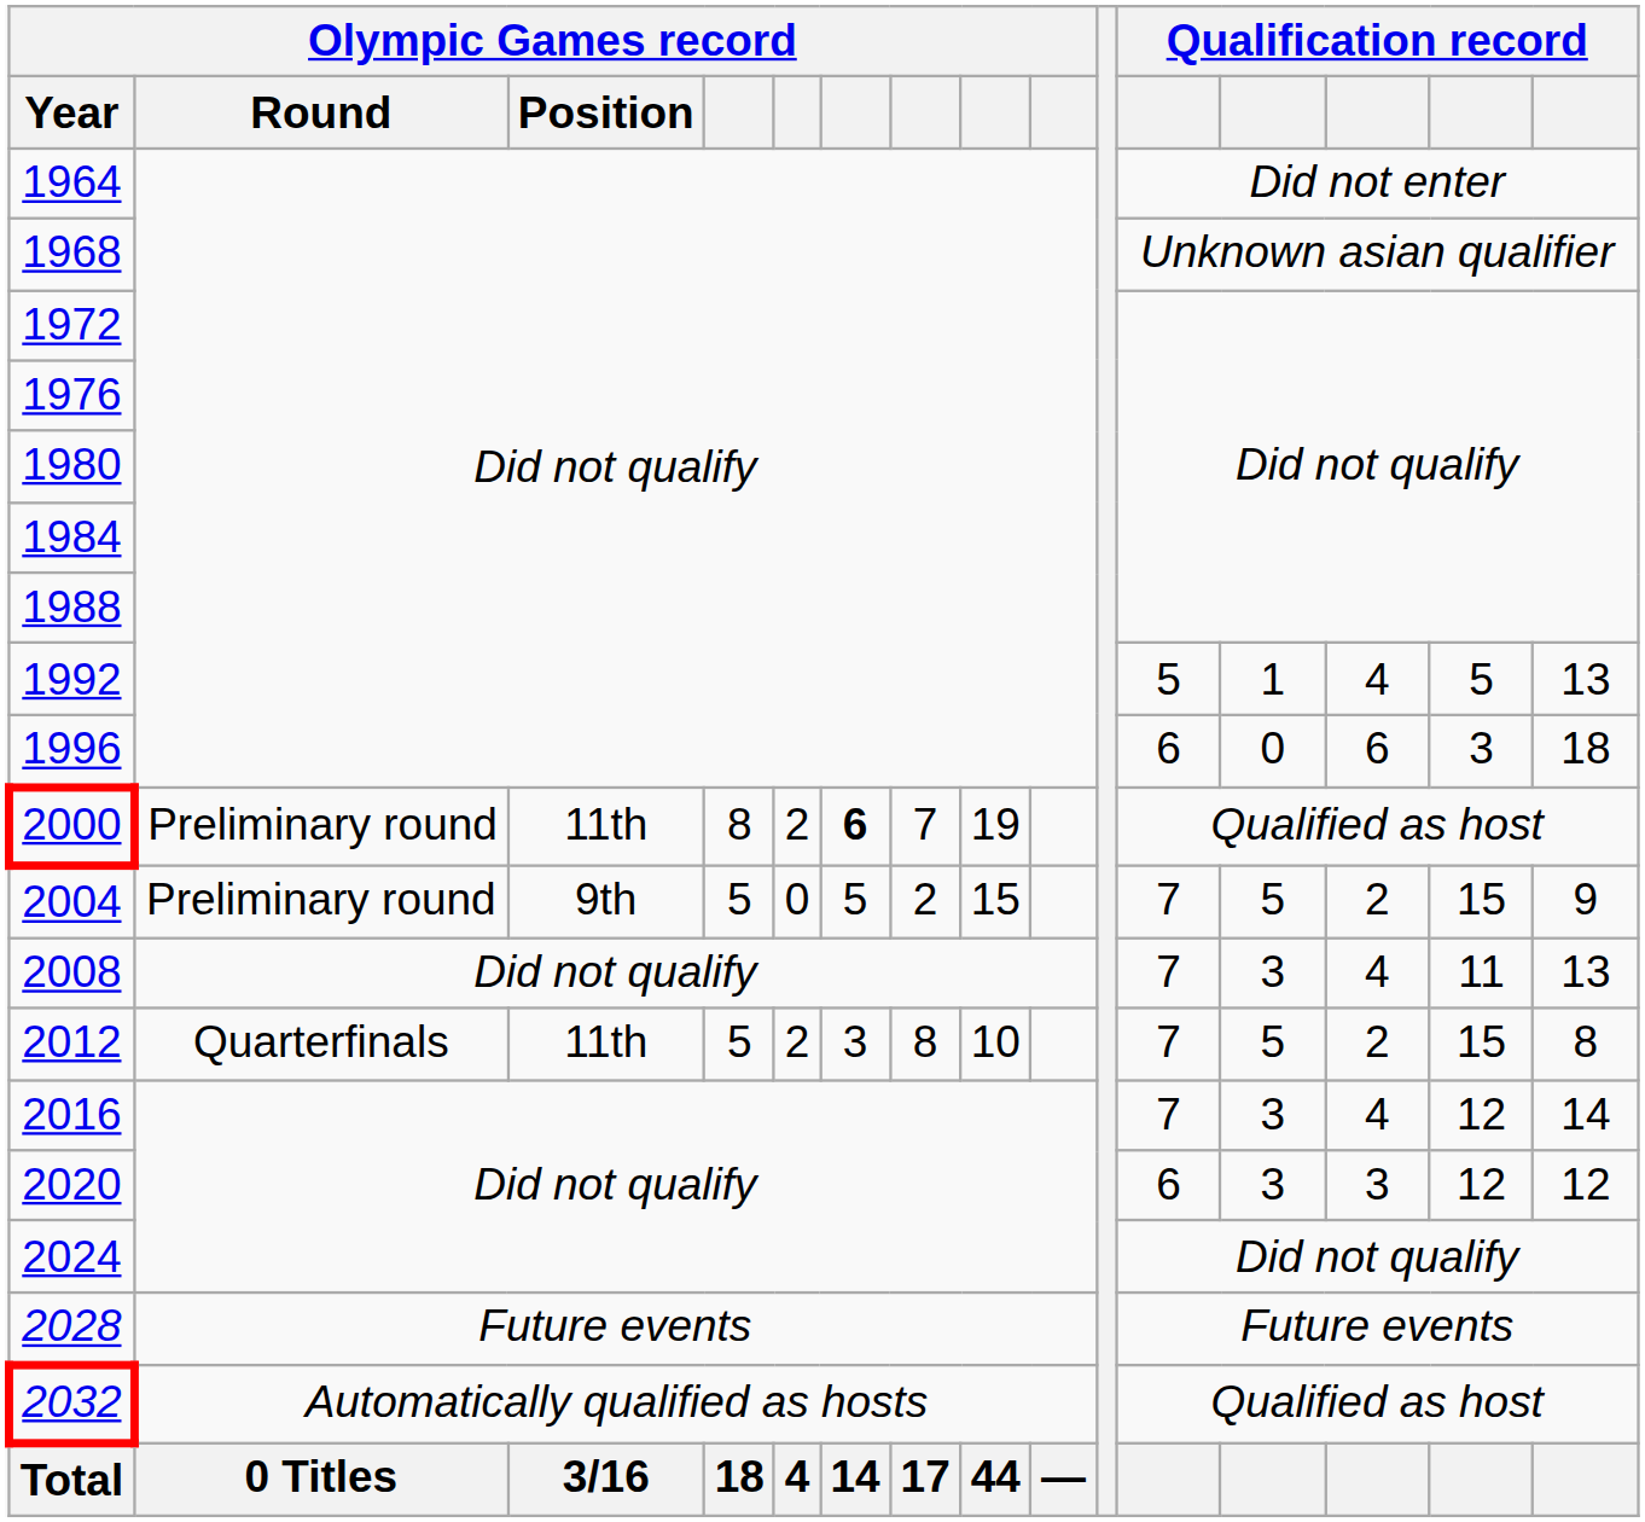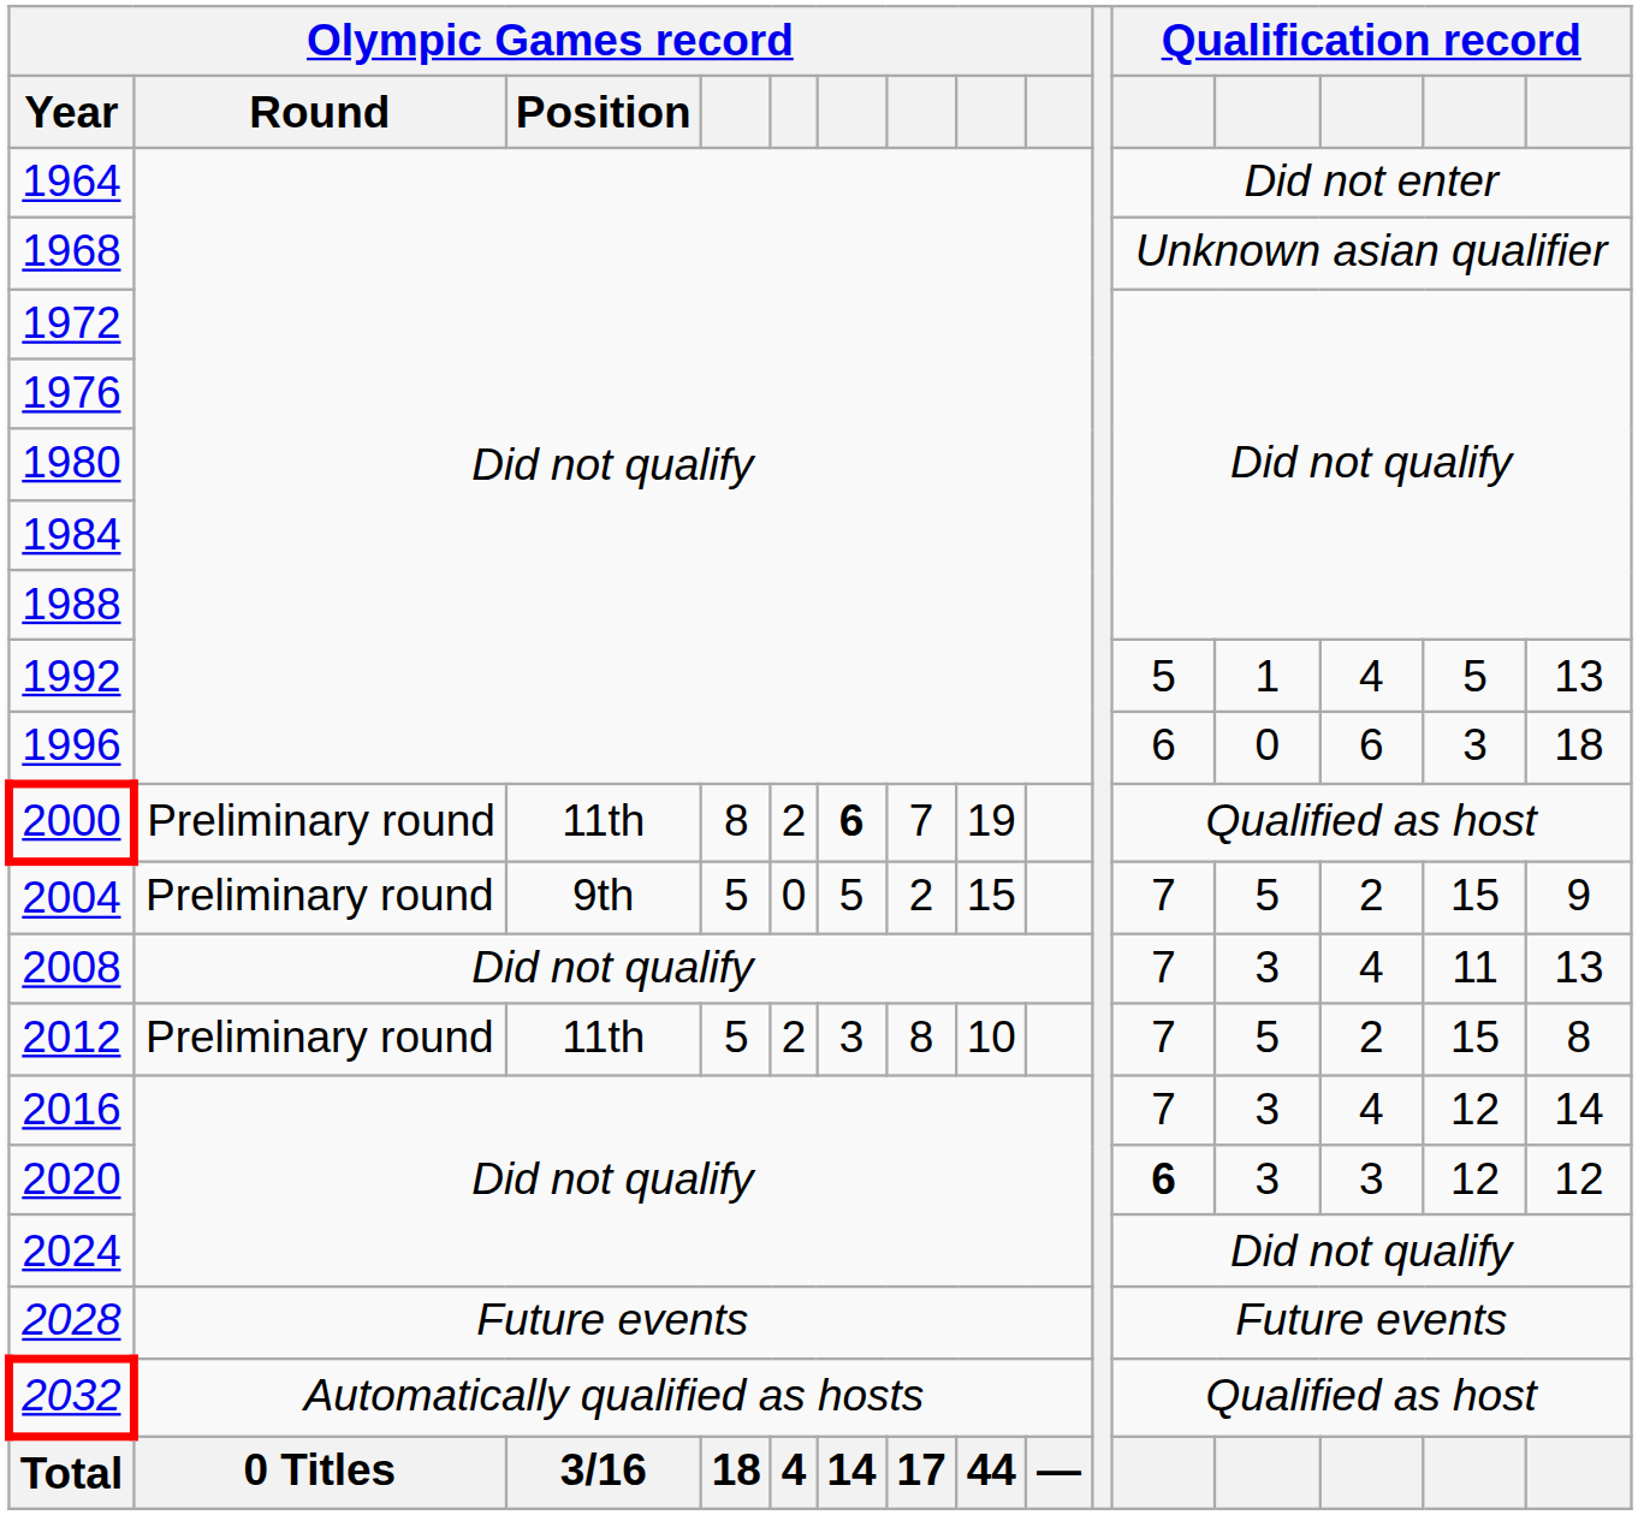2012 | Olympic Games record / Round: Quarterfinals -> Preliminary round
2020 | column 11: normal -> bold
